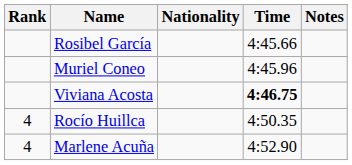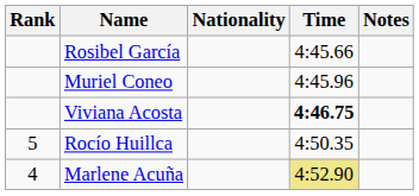Rocío Huillca | Rank: 4 -> 5
Marlene Acuña | Time: no background -> khaki background
